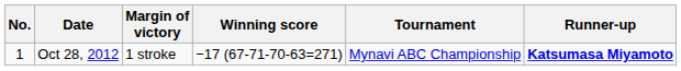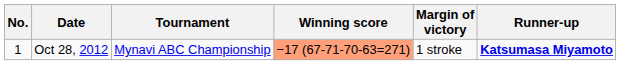columns swapped: Tournament <-> Margin of victory
Oct 28, 2012 | Winning score: no background -> lightsalmon background
